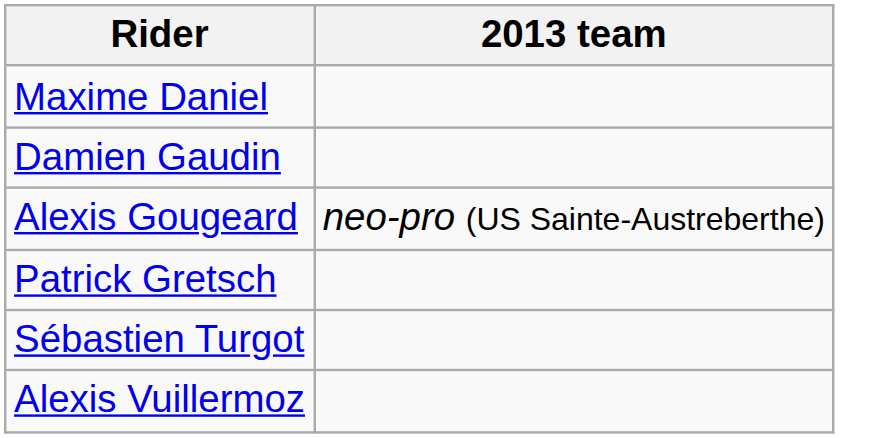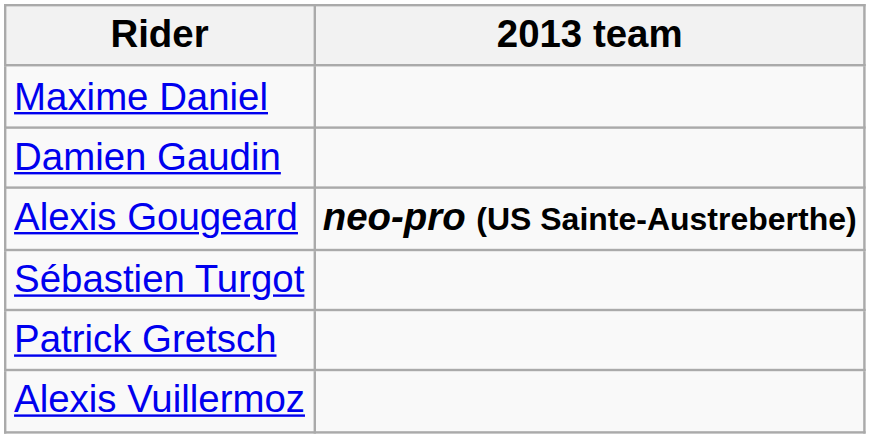Alexis Gougeard | 2013 team: normal -> bold
rows swapped: Patrick Gretsch <-> Sébastien Turgot
